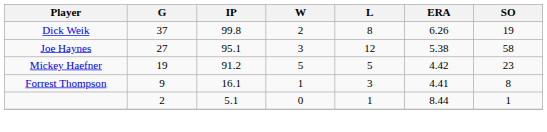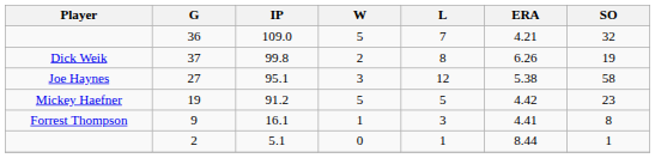+ row: 36 | 109.0 | 5 | 7 | 4.21 | 32
